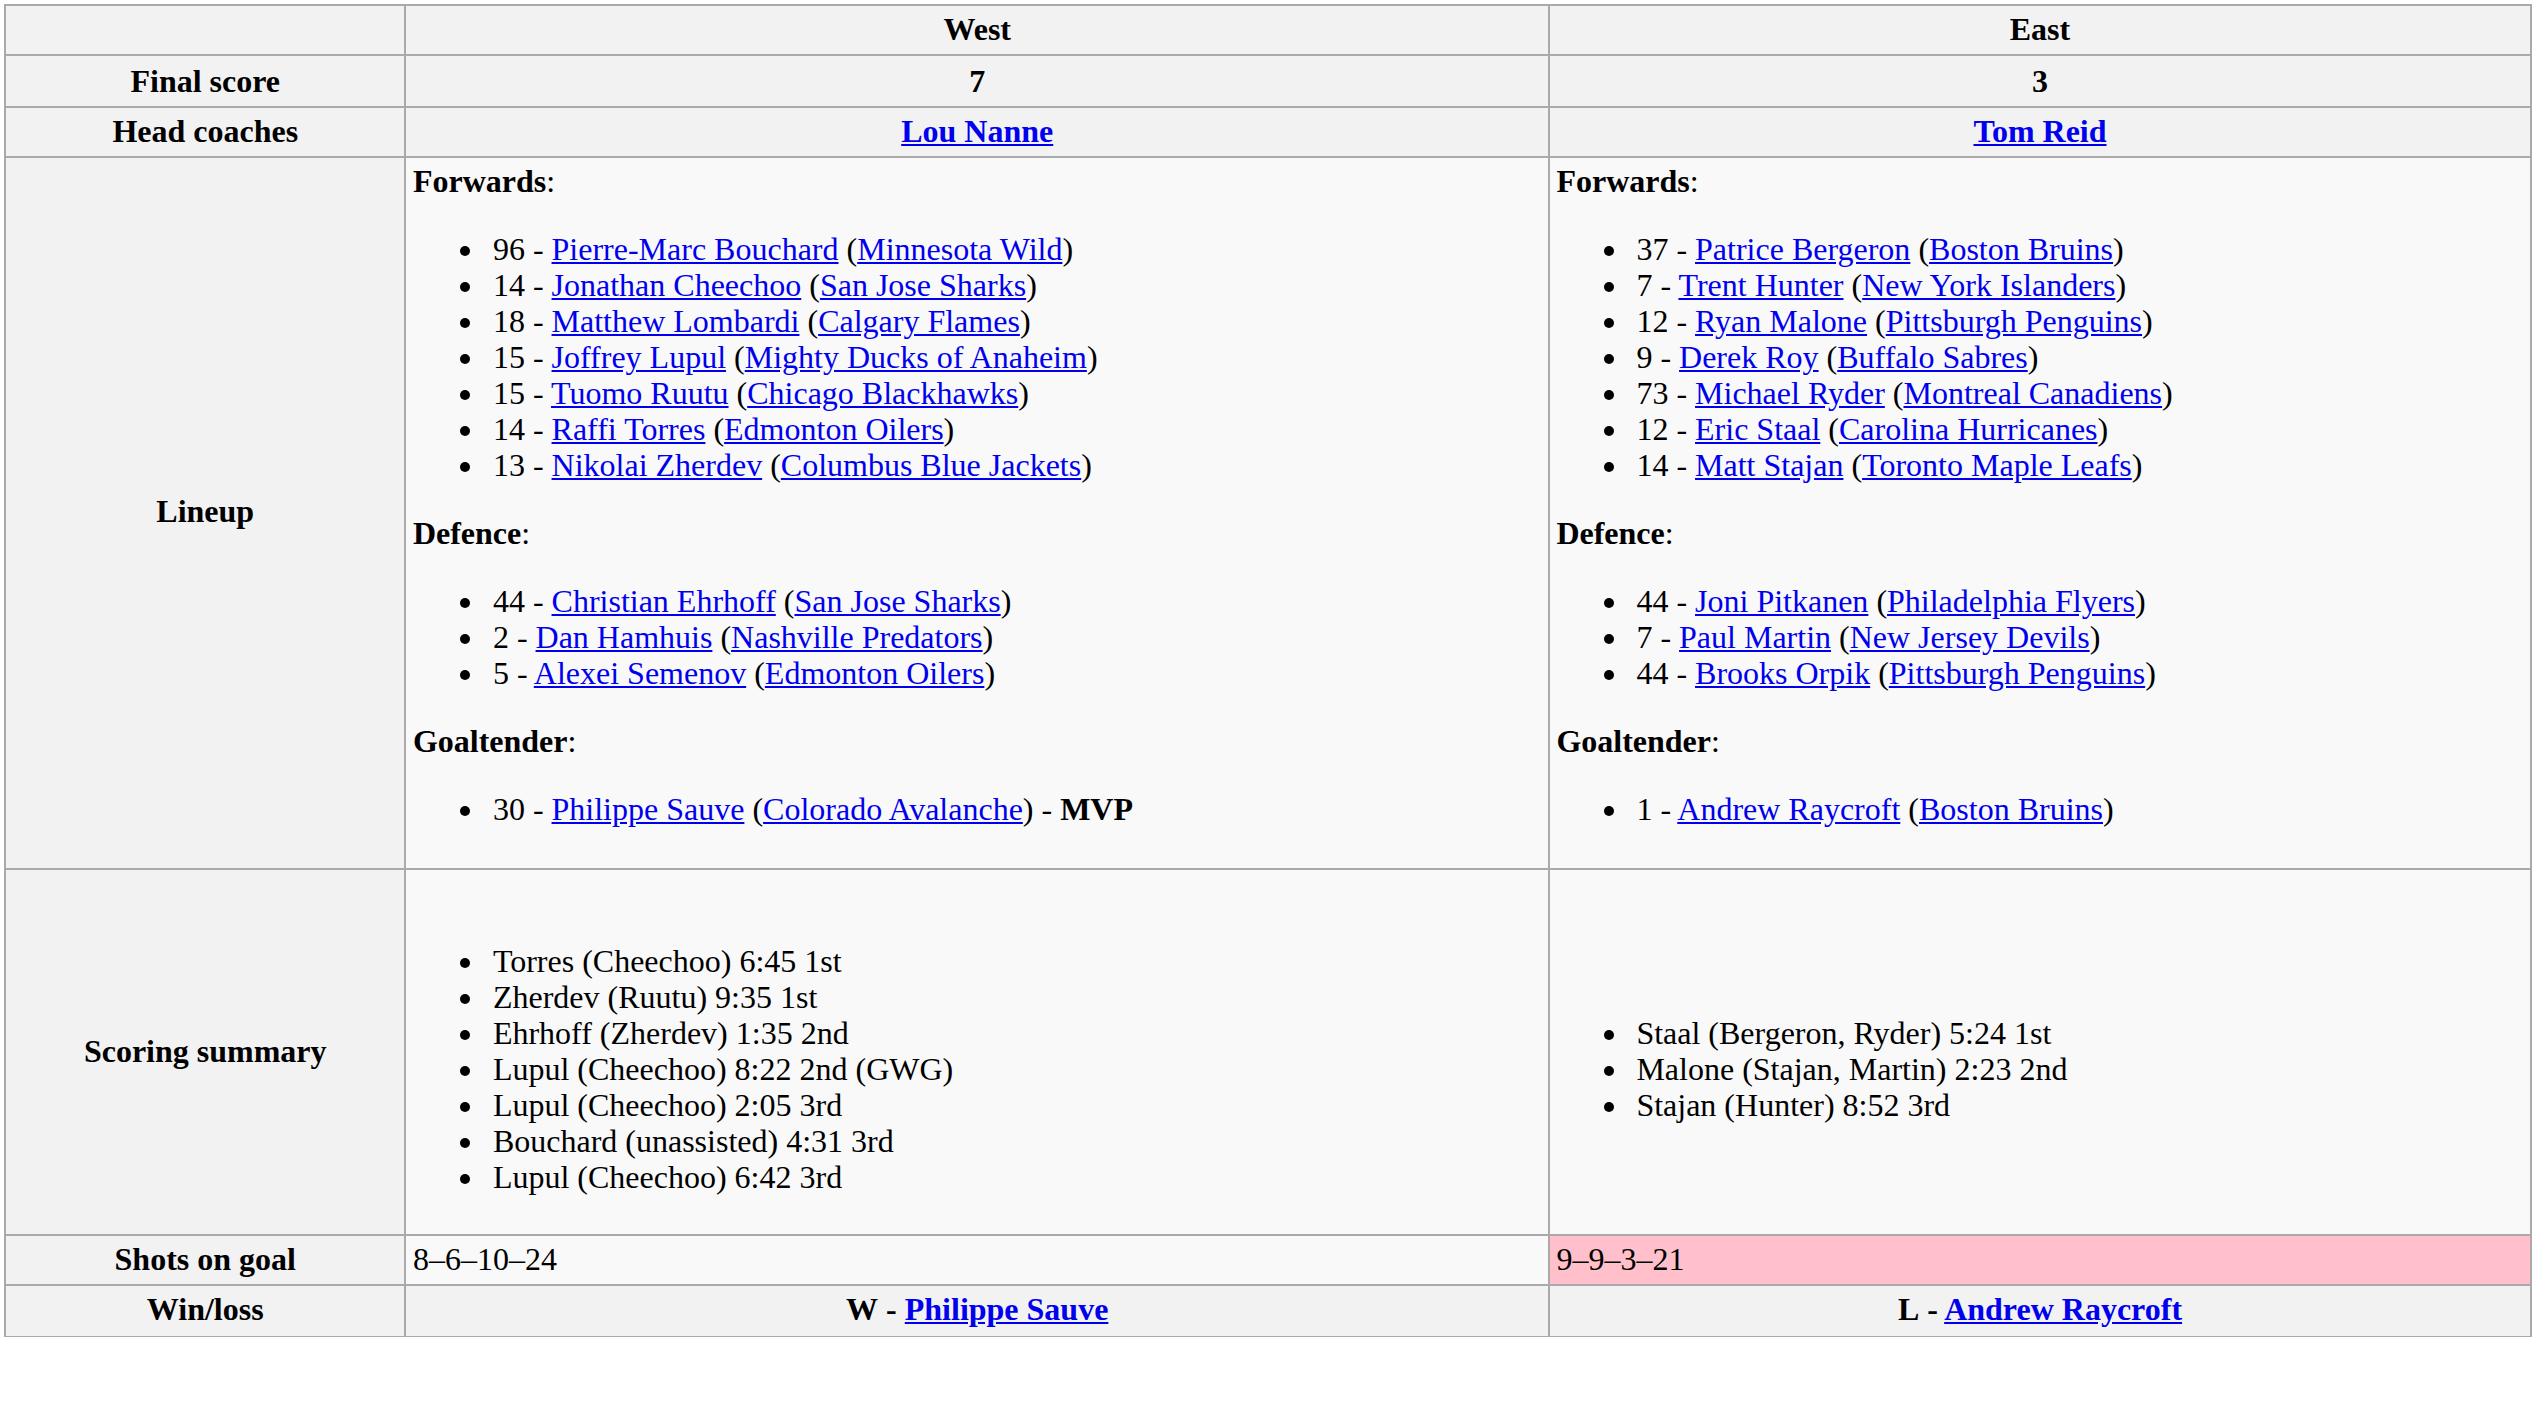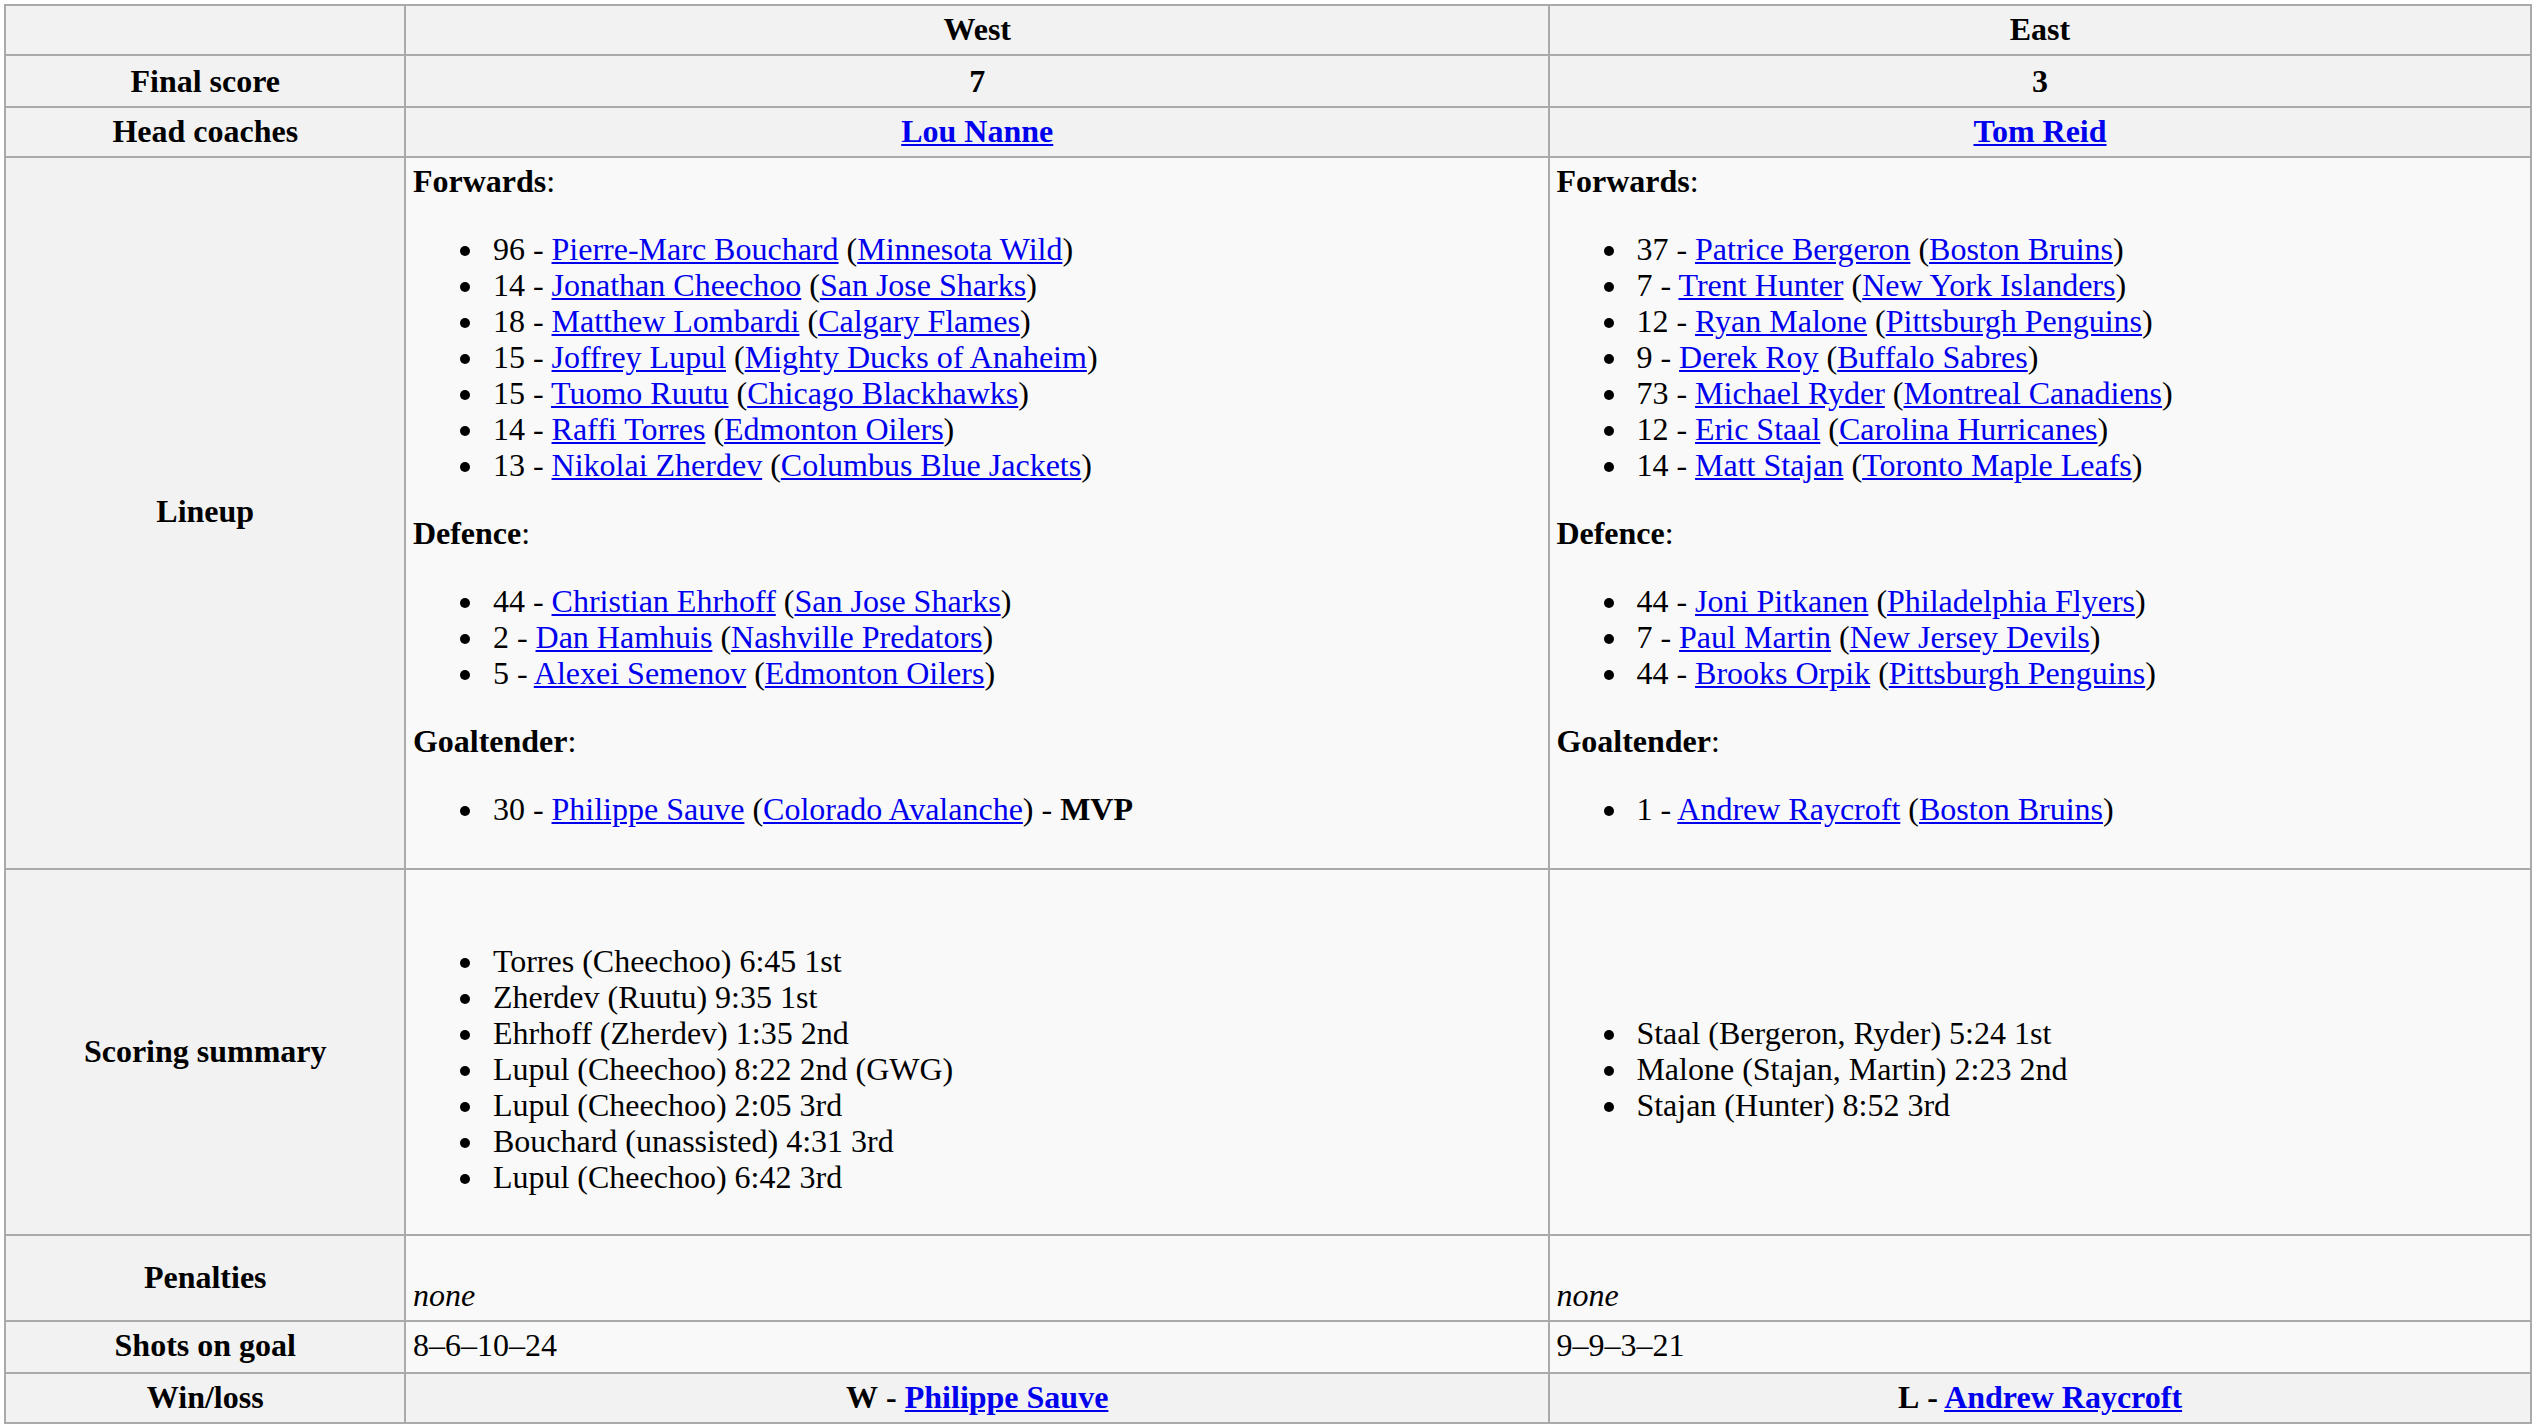+ row: Penalties | none | none
Shots on goal | East / 3 / Tom Reid: pink background -> no background
